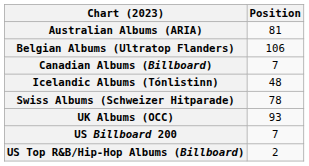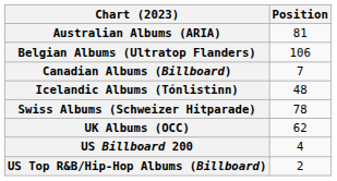UK Albums (OCC) | Position: 93 -> 62
US Billboard 200 | Position: 7 -> 4
